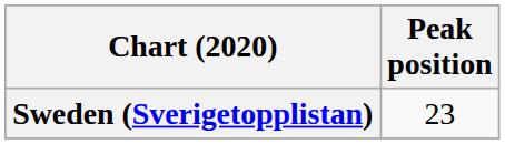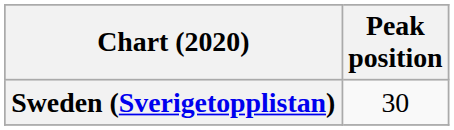Sweden (Sverigetopplistan) | Peak position: 23 -> 30
